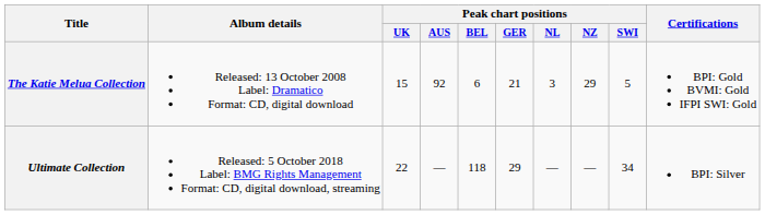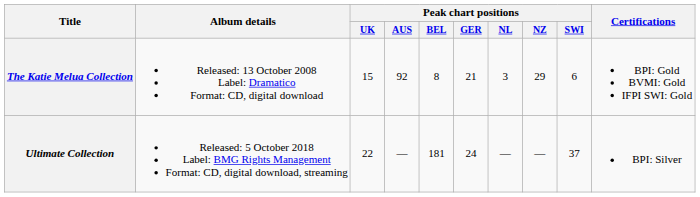The Katie Melua Collection | Peak chart positions / BEL: 6 -> 8
The Katie Melua Collection | Peak chart positions / SWI: 5 -> 6
Ultimate Collection | Peak chart positions / BEL: 118 -> 181
Ultimate Collection | Peak chart positions / GER: 29 -> 24
Ultimate Collection | Peak chart positions / SWI: 34 -> 37
